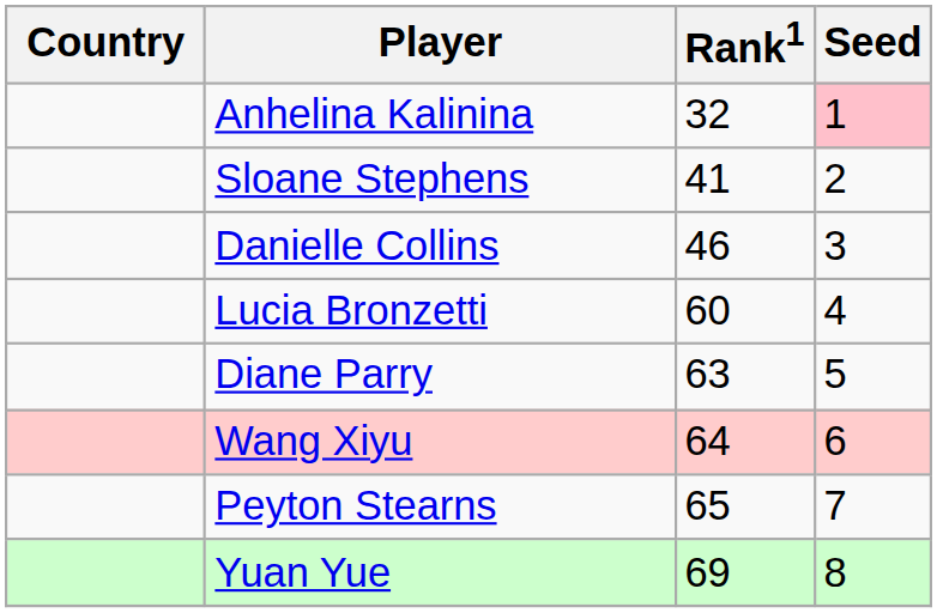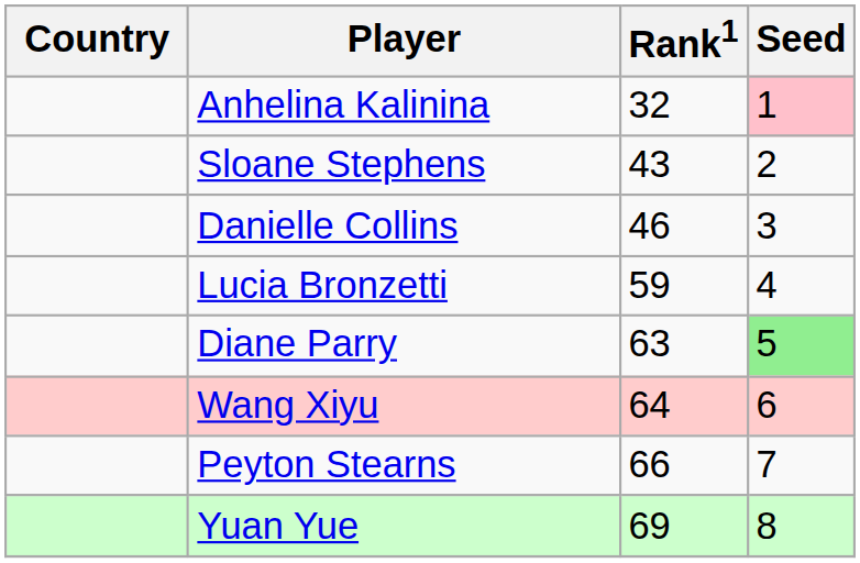Sloane Stephens | Rank1: 41 -> 43
Lucia Bronzetti | Rank1: 60 -> 59
Diane Parry | Seed: no background -> lightgreen background
Peyton Stearns | Rank1: 65 -> 66
